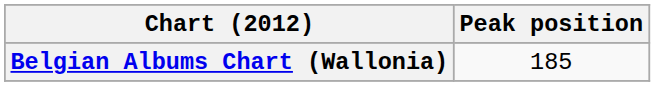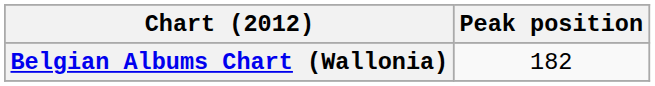Belgian Albums Chart (Wallonia) | Peak position: 185 -> 182
